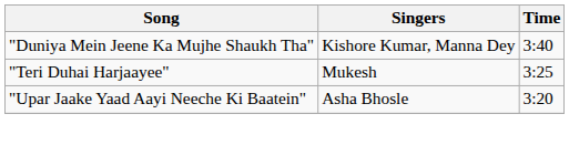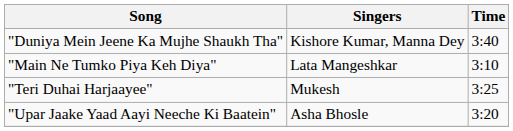+ row: "Main Ne Tumko Piya Keh Diya" | Lata Mangeshkar | 3:10
